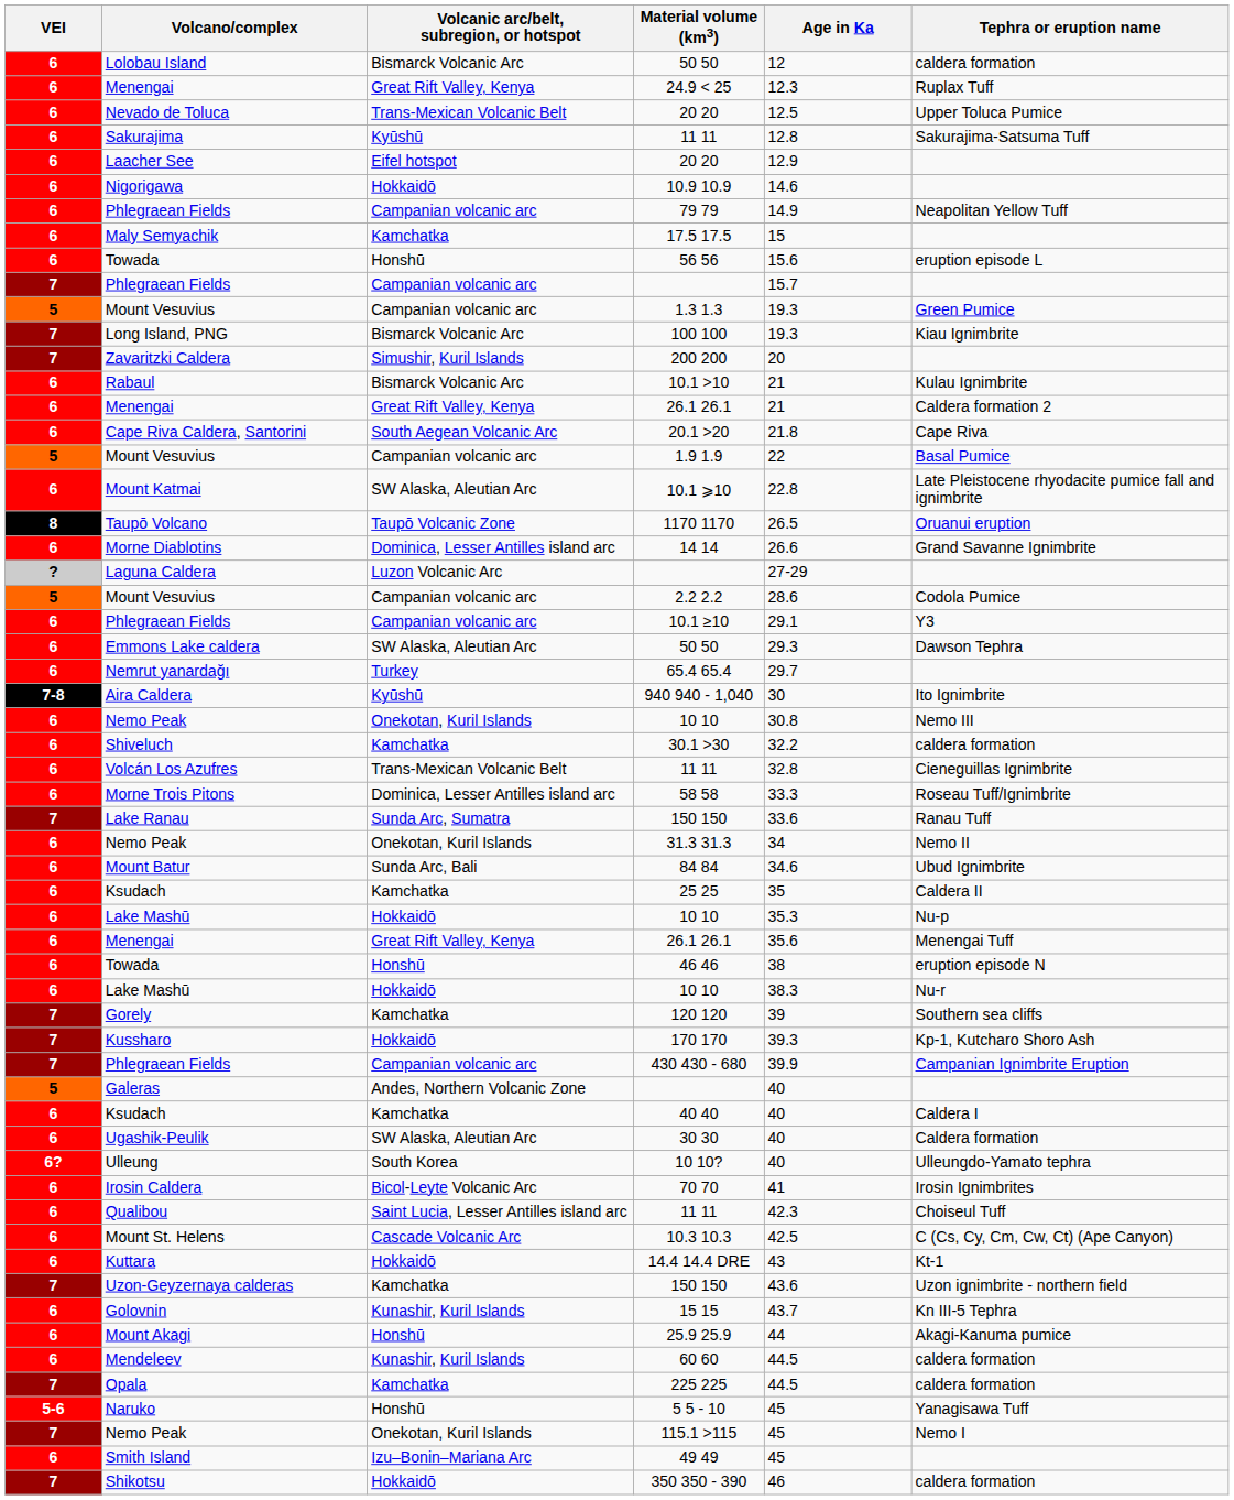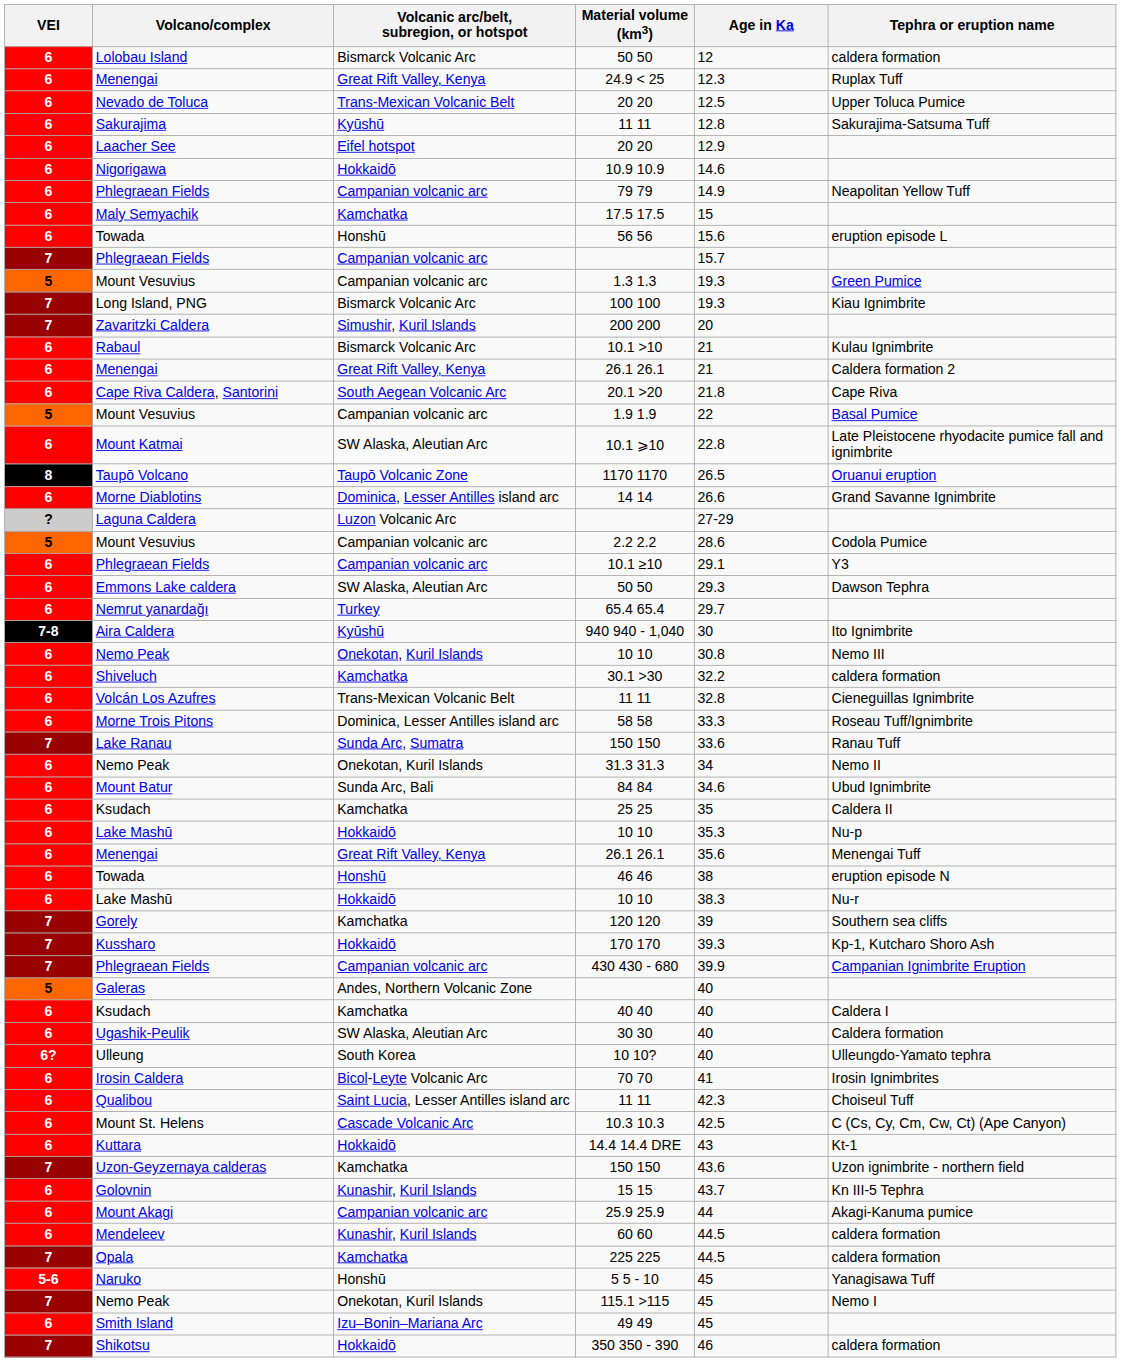25.9 25.9 | Volcanic arc/belt, subregion, or hotspot: Honshū -> Campanian volcanic arc
